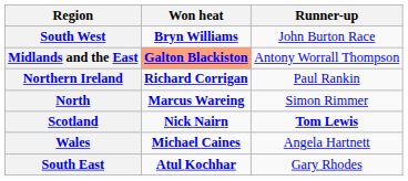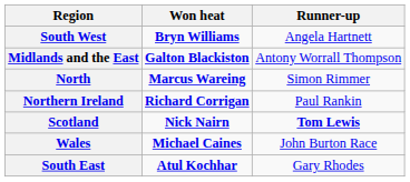South West | Runner-up: John Burton Race -> Angela Hartnett
Midlands and the East | Won heat: lightsalmon background -> no background
rows swapped: North <-> Northern Ireland
Wales | Runner-up: Angela Hartnett -> John Burton Race
